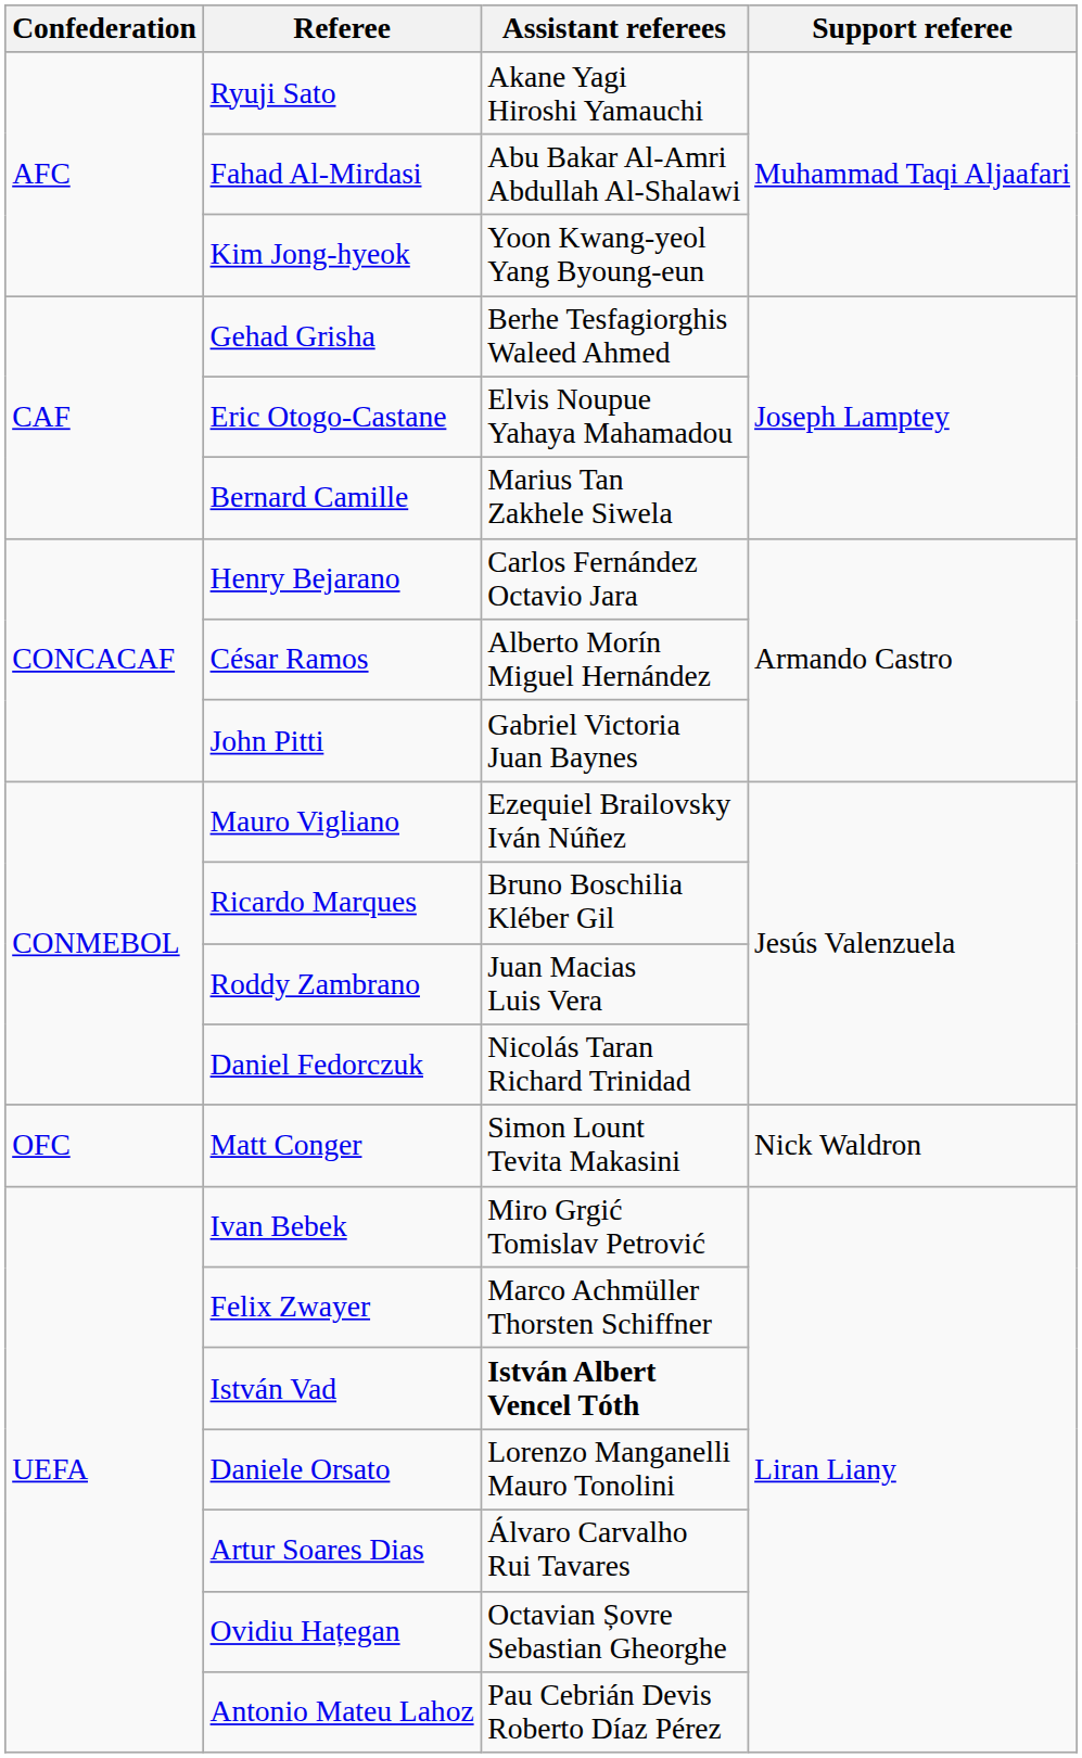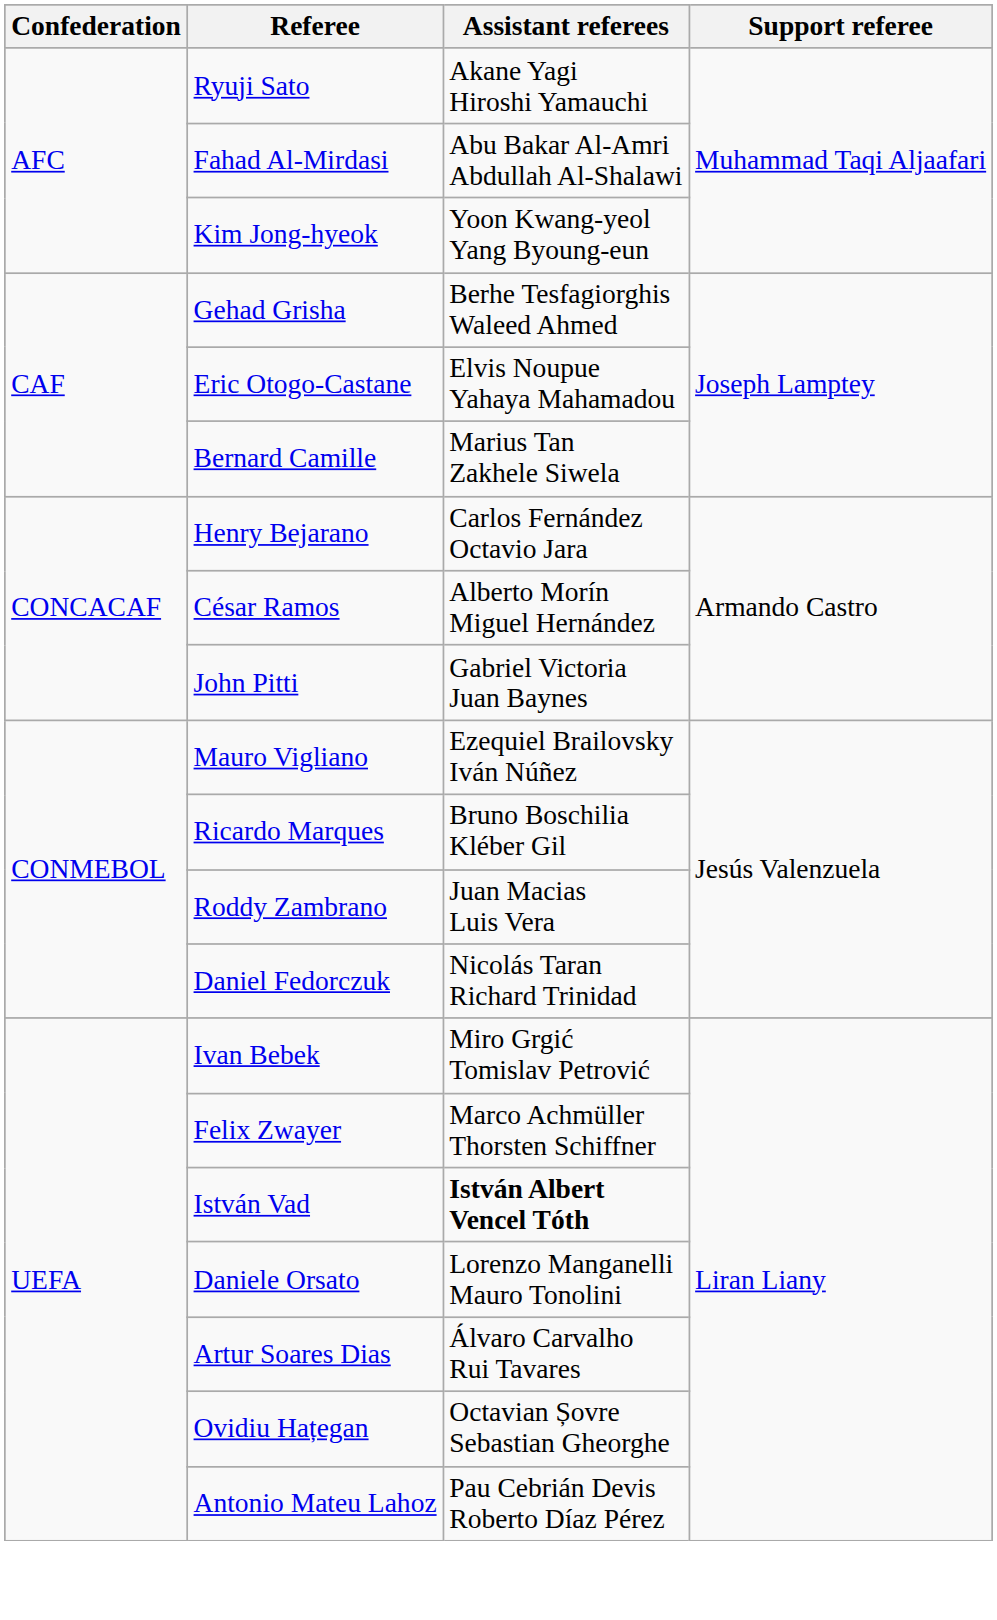- row: OFC | Matt Conger | Simon Lount Tevita Makasini | Nick Waldron
